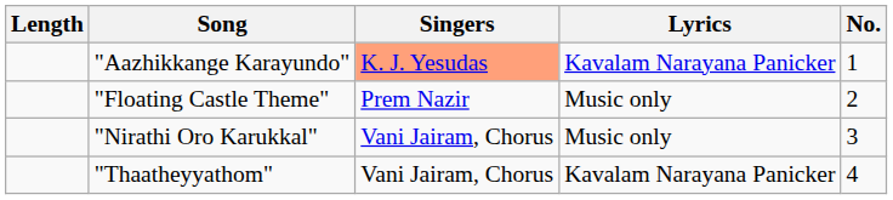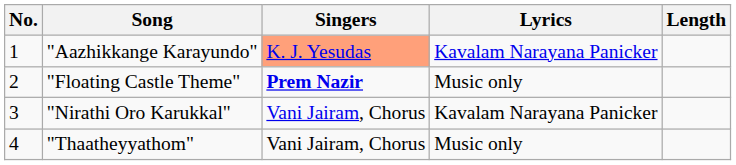columns swapped: No. <-> Length
"Floating Castle Theme" | Singers: normal -> bold
"Nirathi Oro Karukkal" | Lyrics: Music only -> Kavalam Narayana Panicker
"Thaatheyyathom" | Lyrics: Kavalam Narayana Panicker -> Music only
